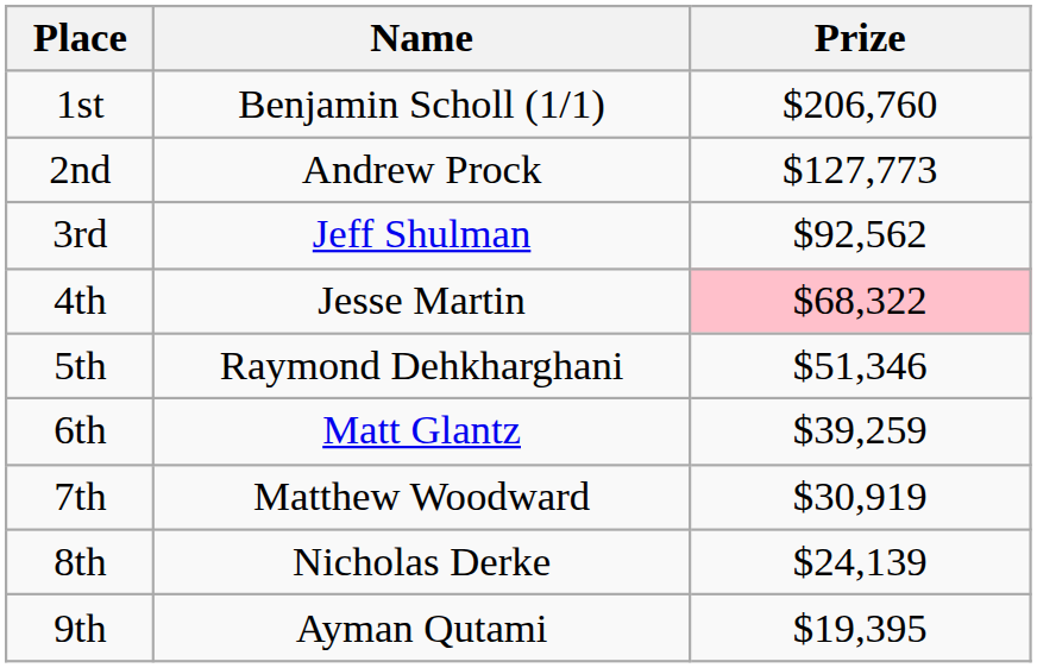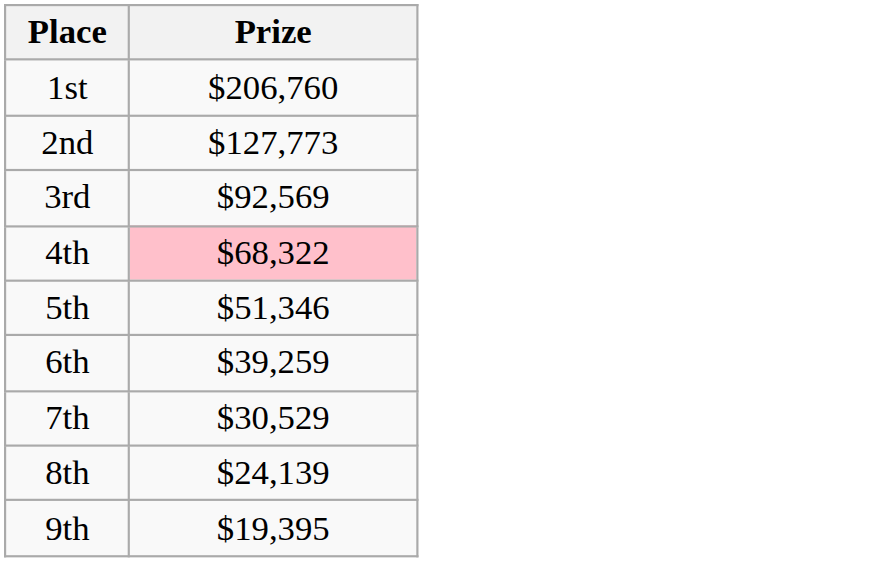- column: Name | Benjamin Scholl (1/1) | Andrew Prock | Jeff Shulman | Jesse Martin | Raymond Dehkharghani | Matt Glantz | Matthew Woodward | Nicholas Derke | Ayman Qutami
3rd | Prize: $92,562 -> $92,569
7th | Prize: $30,919 -> $30,529
